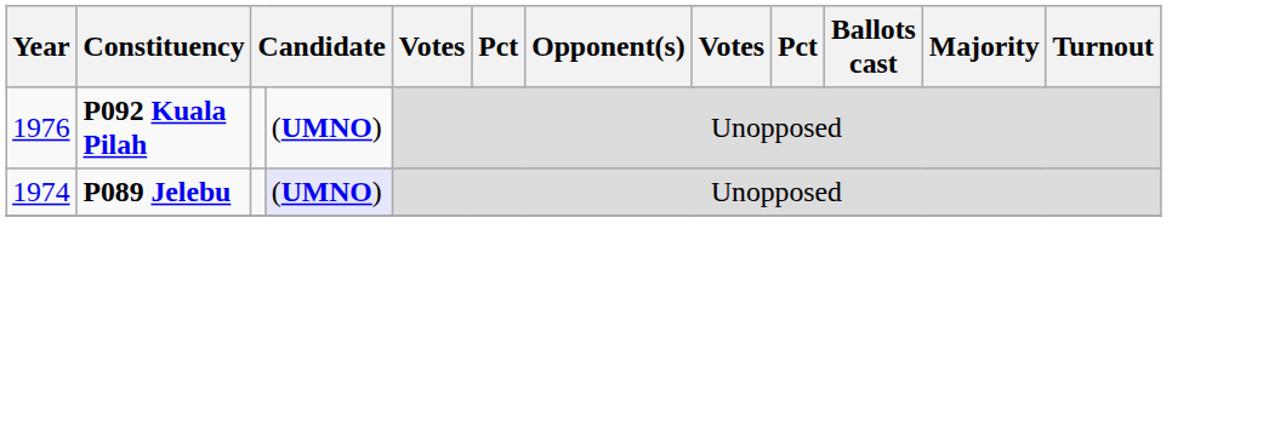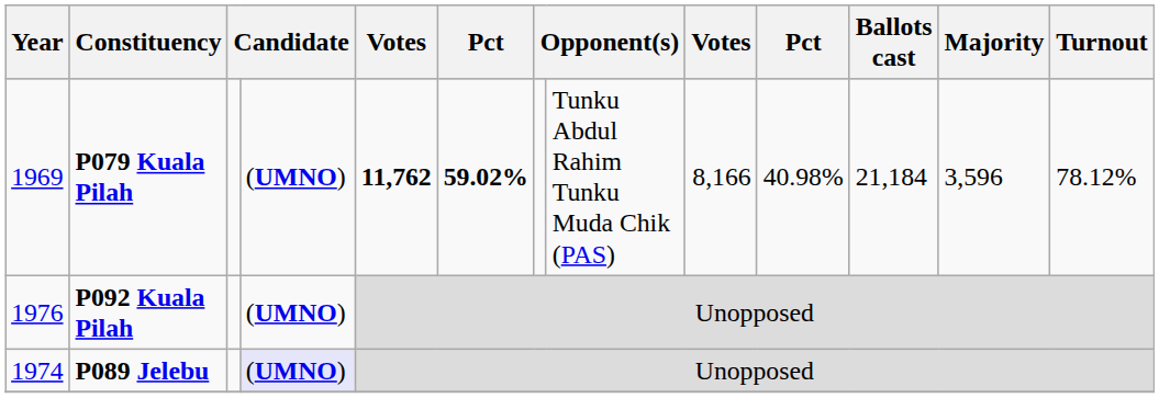+ row: 1969 | P079 Kuala Pilah | (UMNO) | 11,762 | 59.02% | Tunku Abdul Rahim Tunku Muda Chik (PAS) | 8,166 | 40.98% | 21,184 | 3,596 | 78.12%
